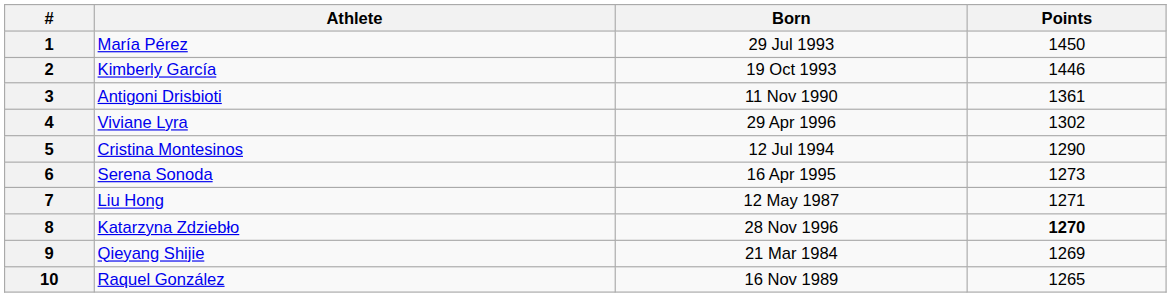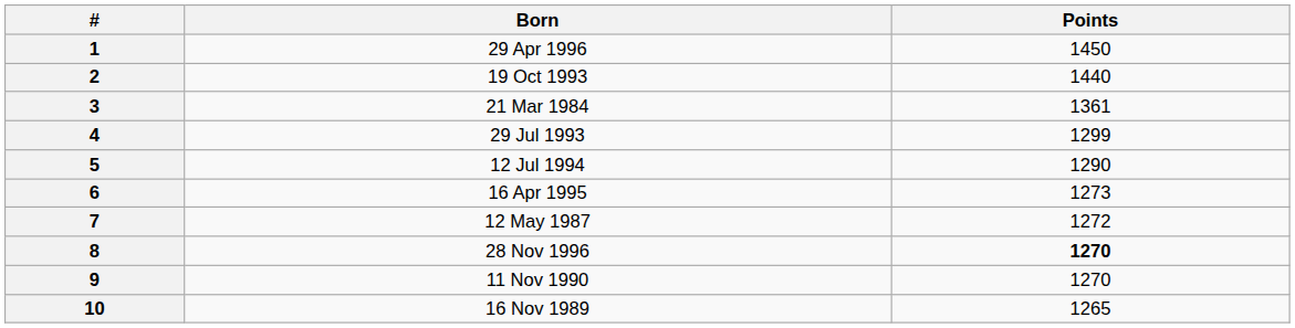- column: Athlete | María Pérez | Kimberly García | Antigoni Drisbioti | Viviane Lyra | Cristina Montesinos | Serena Sonoda | Liu Hong | Katarzyna Zdziebło | Qieyang Shijie | Raquel González
1 | Born: 29 Jul 1993 -> 29 Apr 1996
2 | Points: 1446 -> 1440
3 | Born: 11 Nov 1990 -> 21 Mar 1984
4 | Born: 29 Apr 1996 -> 29 Jul 1993
4 | Points: 1302 -> 1299
7 | Points: 1271 -> 1272
9 | Born: 21 Mar 1984 -> 11 Nov 1990
9 | Points: 1269 -> 1270
